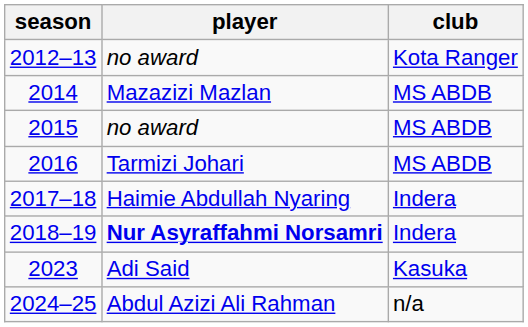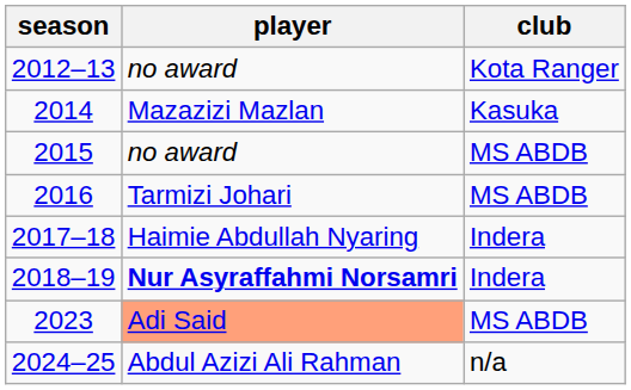2014 | club: MS ABDB -> Kasuka
2023 | player: no background -> lightsalmon background
2023 | club: Kasuka -> MS ABDB
